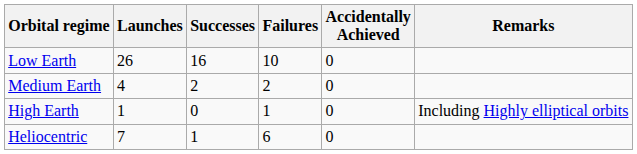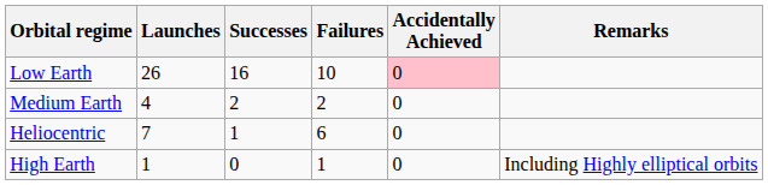Low Earth | Accidentally Achieved: no background -> pink background
rows swapped: High Earth <-> Heliocentric
